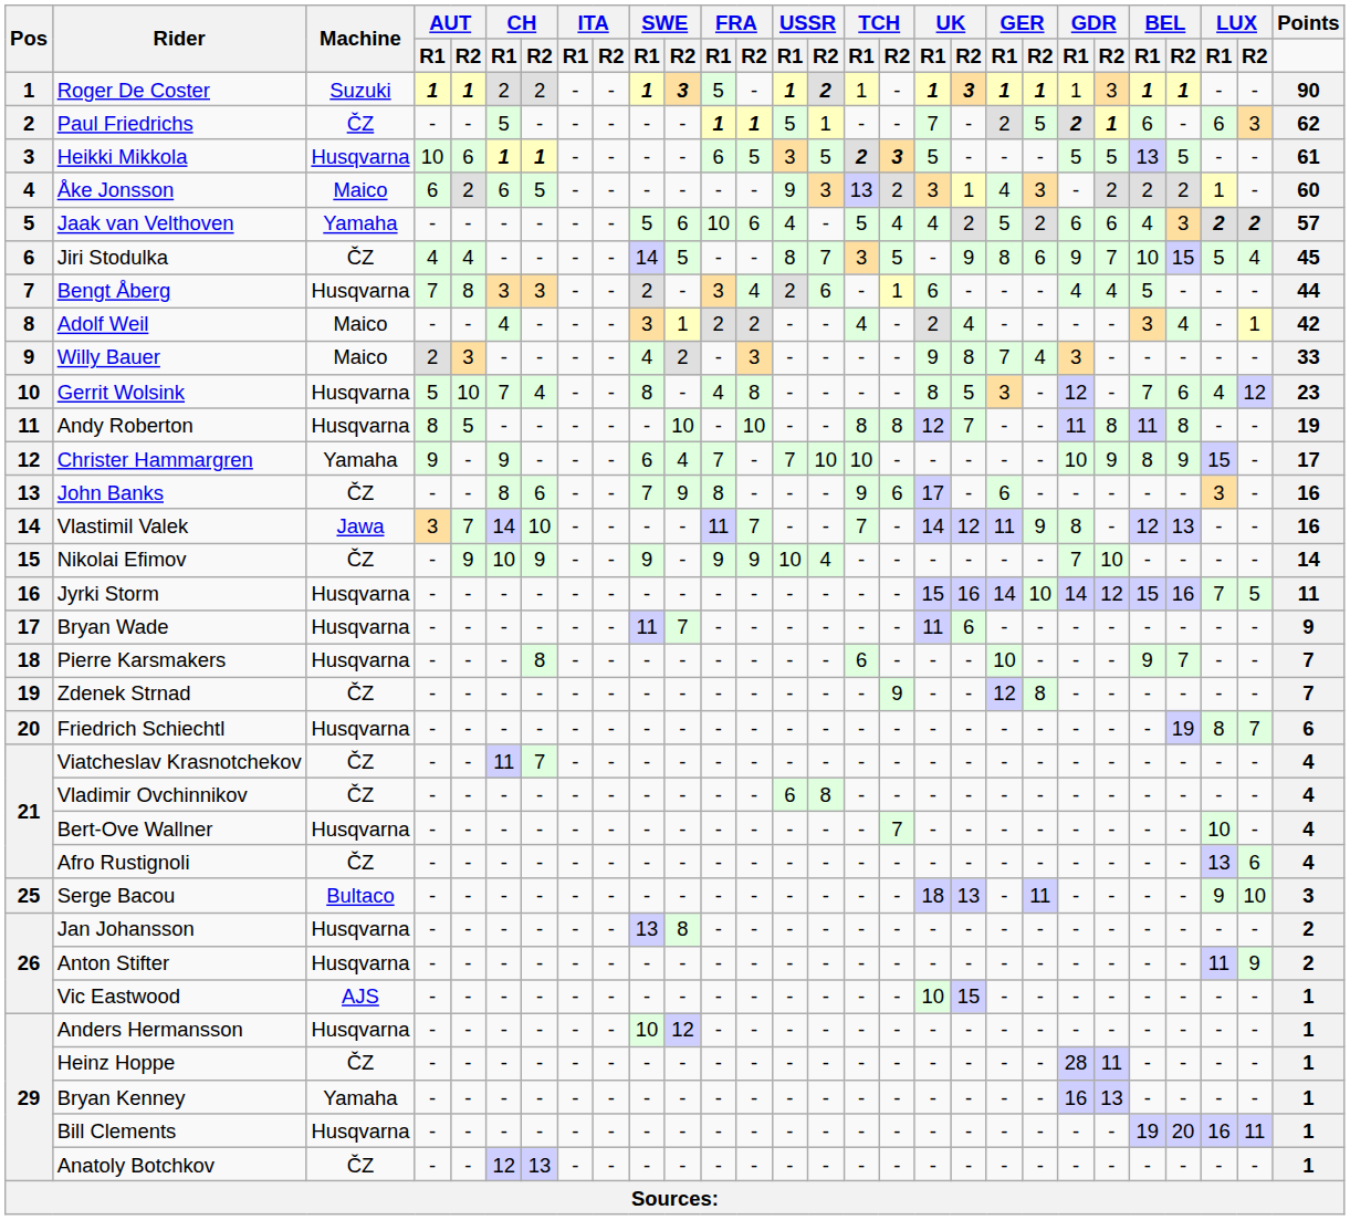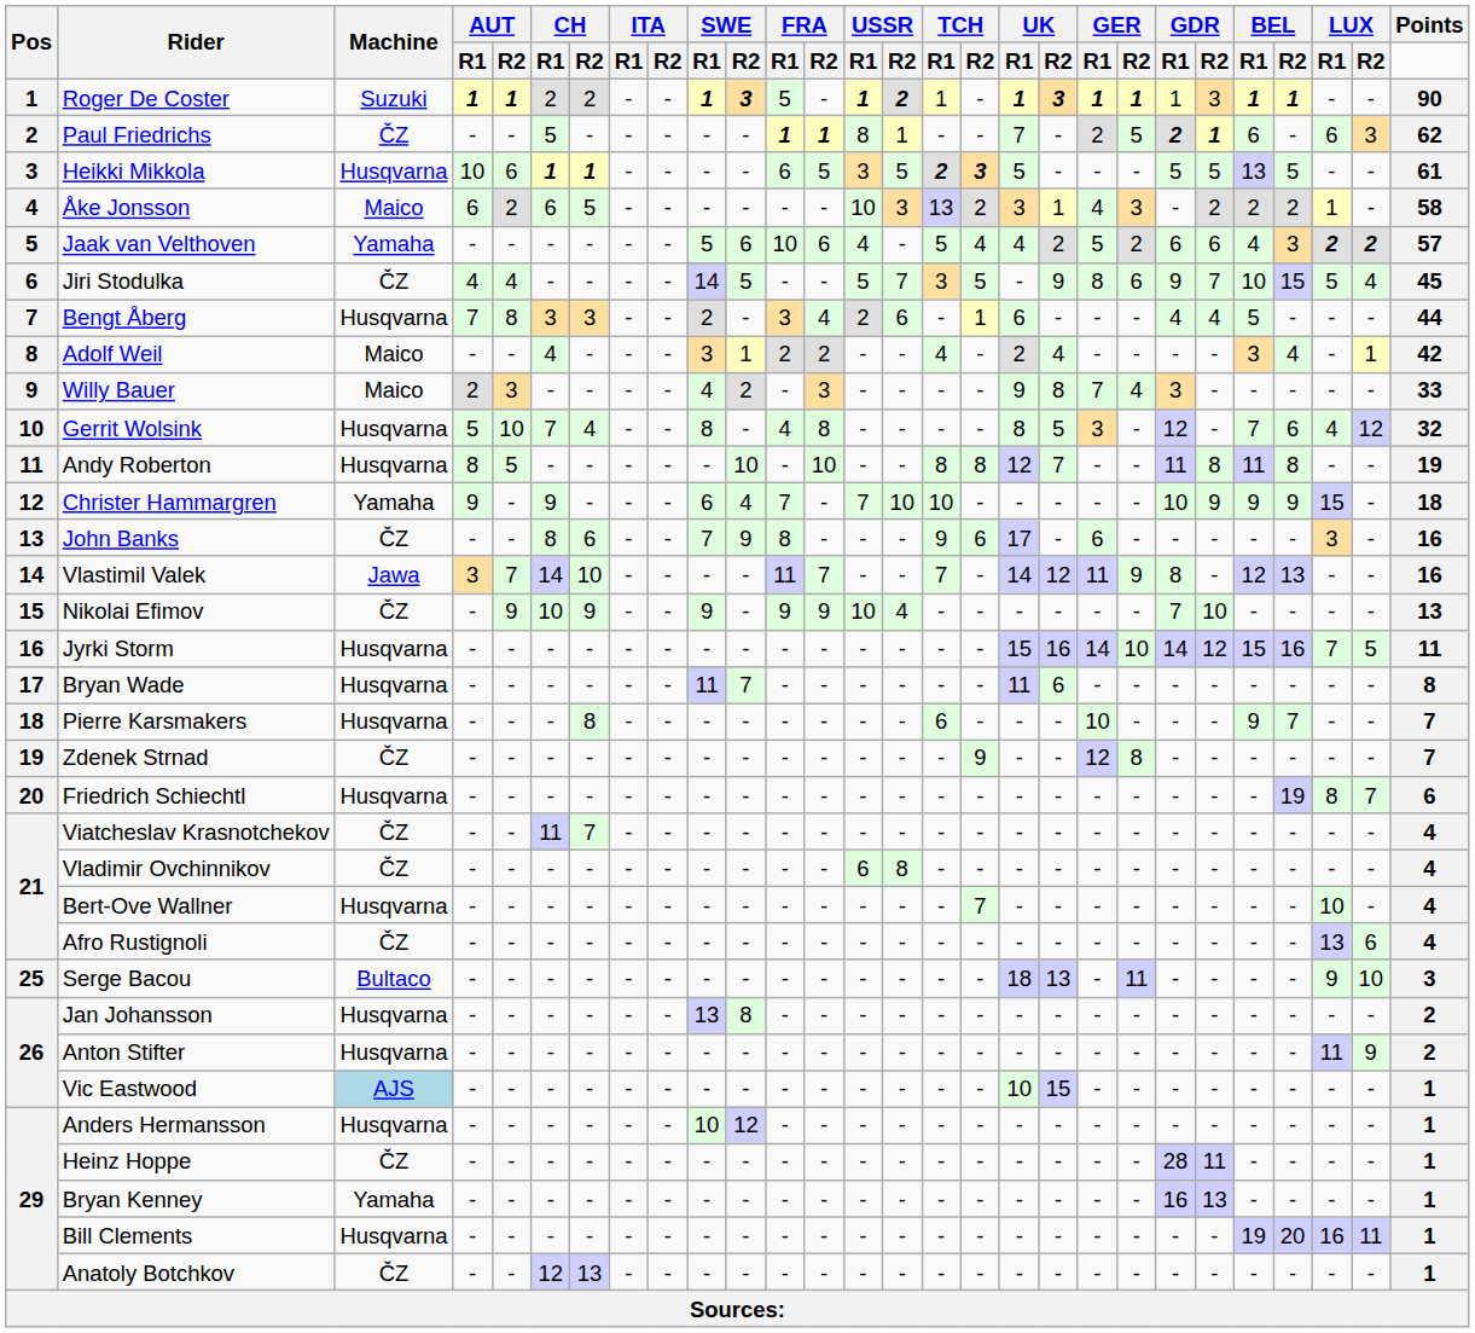Paul Friedrichs | USSR / R1: 5 -> 8
Åke Jonsson | USSR / R1: 9 -> 10
Åke Jonsson | Points: 60 -> 58
Jiri Stodulka | USSR / R1: 8 -> 5
Gerrit Wolsink | Points: 23 -> 32
Christer Hammargren | BEL / R1: 8 -> 9
Christer Hammargren | Points: 17 -> 18
Nikolai Efimov | Points: 14 -> 13
Bryan Wade | Points: 9 -> 8
Vic Eastwood | Machine: no background -> lightblue background
